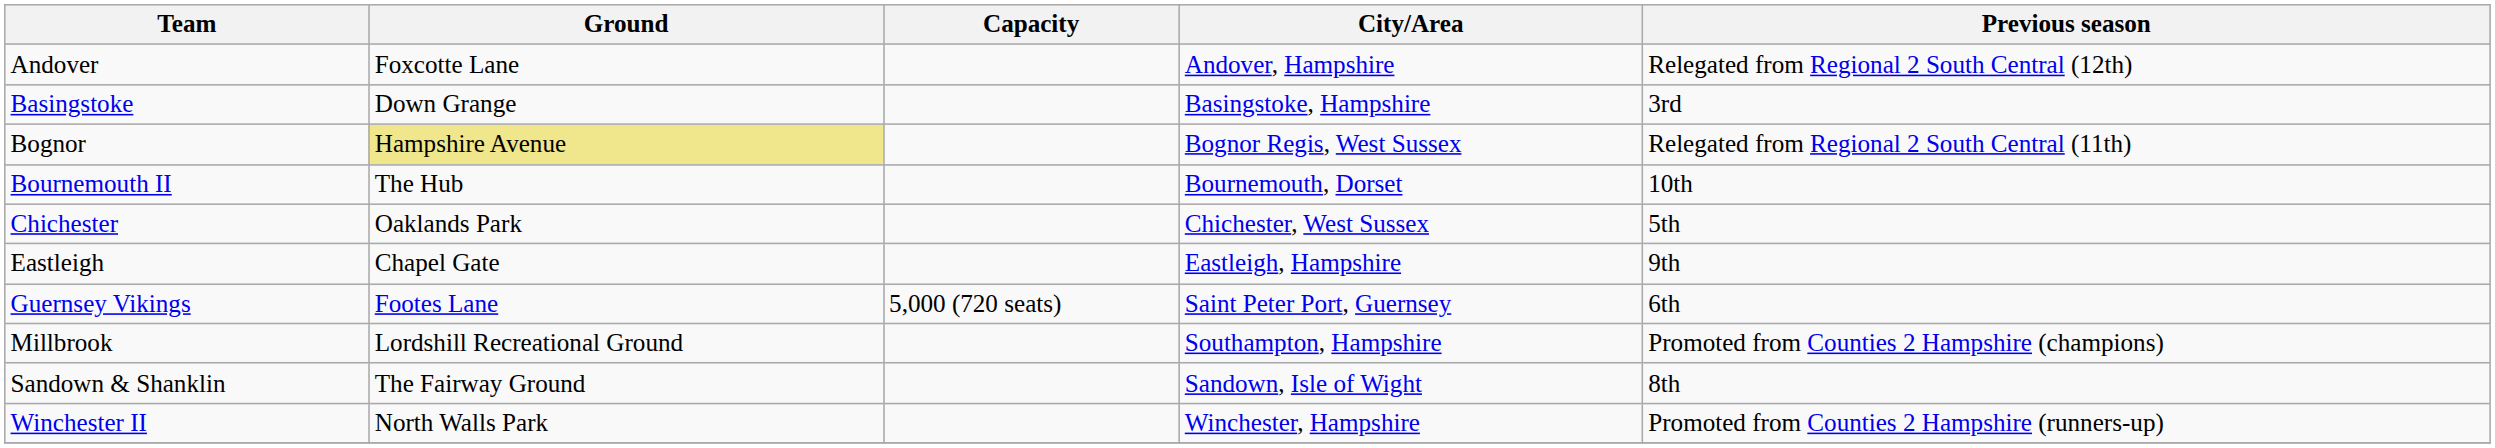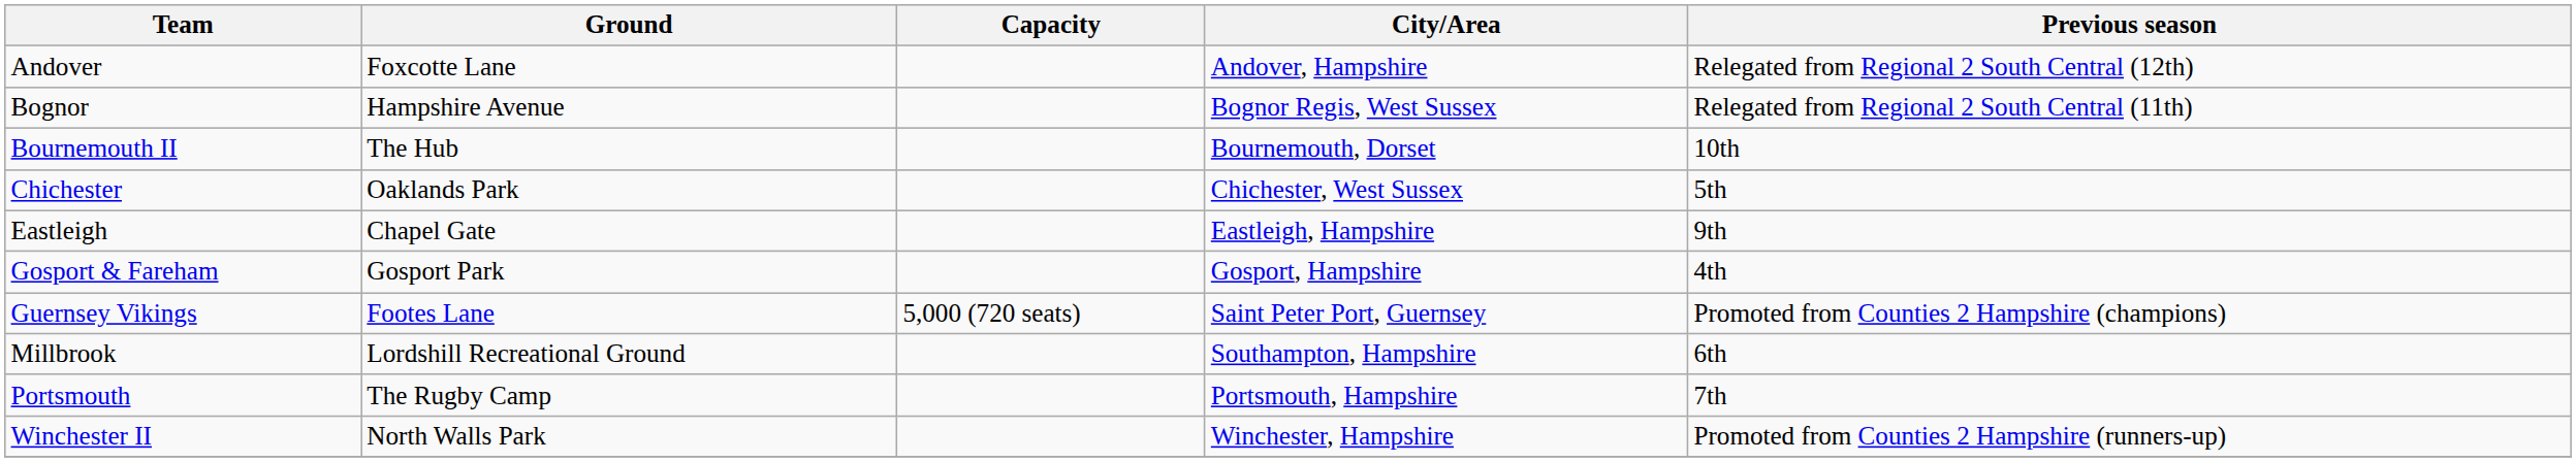- row: Basingstoke | Down Grange | Basingstoke, Hampshire | 3rd
Bognor | Ground: khaki background -> no background
+ row: Gosport & Fareham | Gosport Park | Gosport, Hampshire | 4th
Guernsey Vikings | Previous season: 6th -> Promoted from Counties 2 Hampshire (champions)
Millbrook | Previous season: Promoted from Counties 2 Hampshire (champions) -> 6th
+ row: Portsmouth | The Rugby Camp | Portsmouth, Hampshire | 7th
- row: Sandown & Shanklin | The Fairway Ground | Sandown, Isle of Wight | 8th
